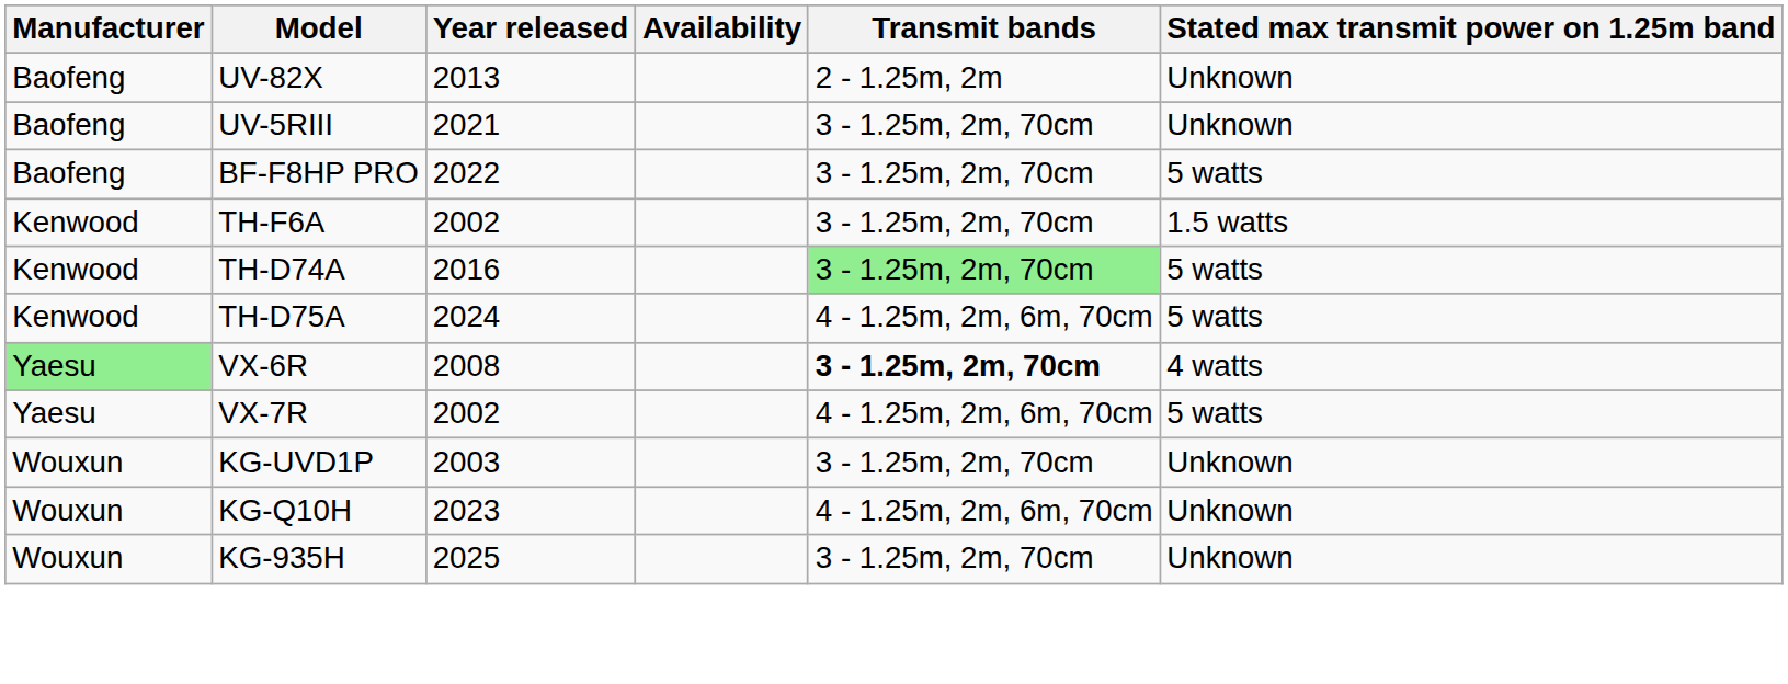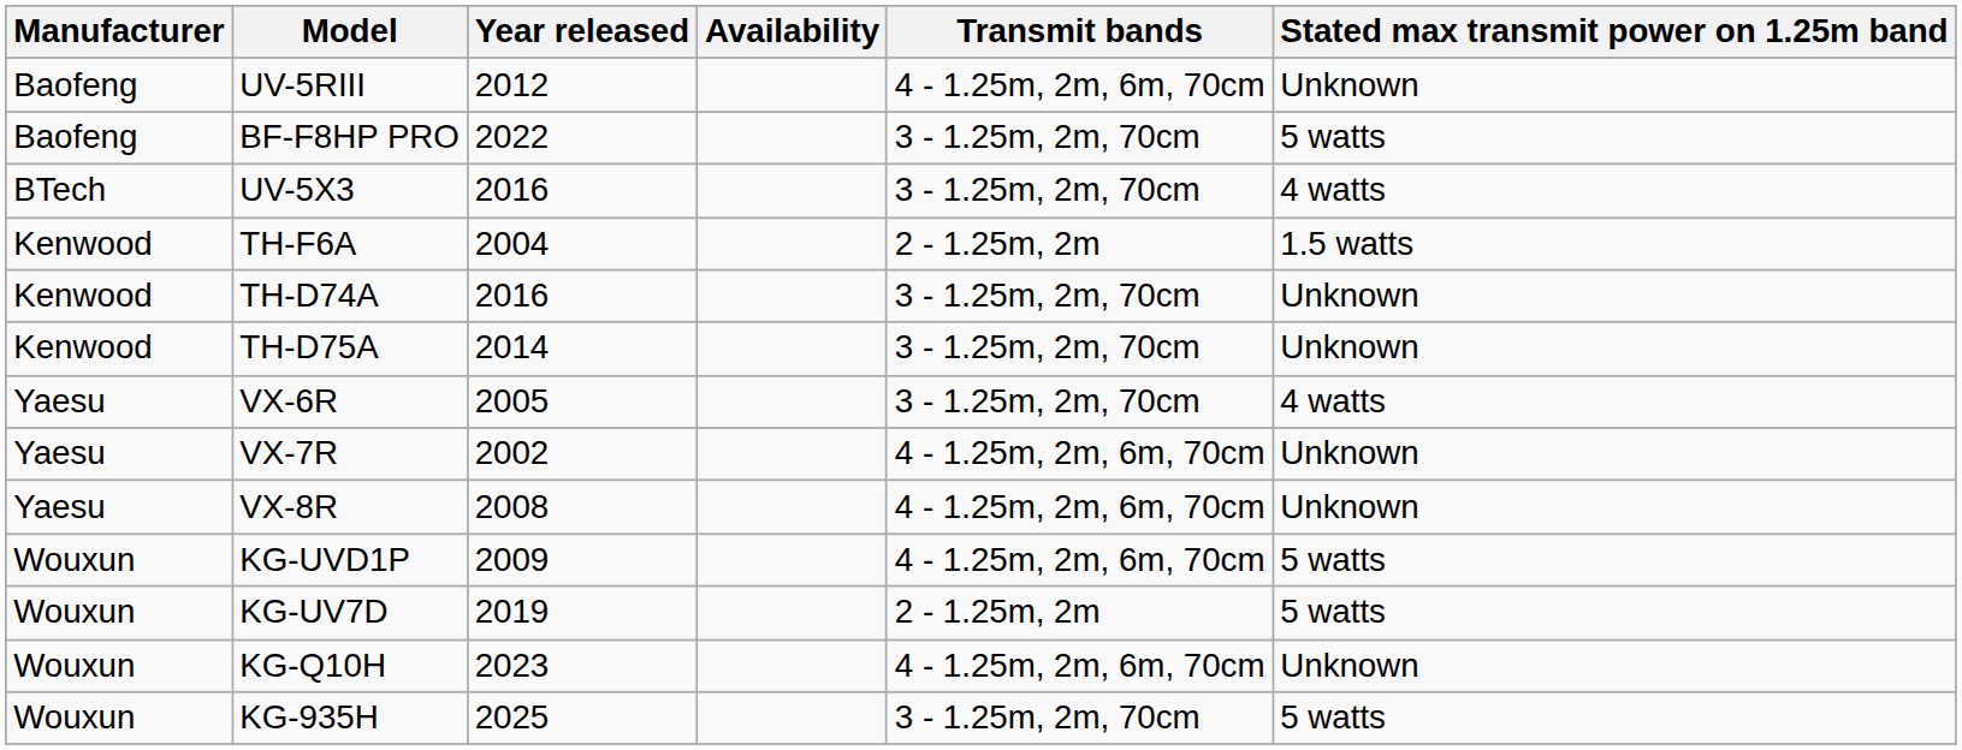- row: Baofeng | UV-82X | 2013 | 2 - 1.25m, 2m | Unknown
UV-5RIII | Year released: 2021 -> 2012
UV-5RIII | Transmit bands: 3 - 1.25m, 2m, 70cm -> 4 - 1.25m, 2m, 6m, 70cm
+ row: BTech | UV-5X3 | 2016 | 3 - 1.25m, 2m, 70cm | 4 watts
TH-F6A | Year released: 2002 -> 2004
TH-F6A | Transmit bands: 3 - 1.25m, 2m, 70cm -> 2 - 1.25m, 2m
TH-D74A | Transmit bands: lightgreen background -> no background
TH-D74A | Stated max transmit power on 1.25m band: 5 watts -> Unknown
TH-D75A | Year released: 2024 -> 2014
TH-D75A | Transmit bands: 4 - 1.25m, 2m, 6m, 70cm -> 3 - 1.25m, 2m, 70cm
TH-D75A | Stated max transmit power on 1.25m band: 5 watts -> Unknown
VX-6R | Manufacturer: lightgreen background -> no background
VX-6R | Year released: 2008 -> 2005
VX-6R | Transmit bands: bold -> normal
VX-7R | Stated max transmit power on 1.25m band: 5 watts -> Unknown
+ row: Yaesu | VX-8R | 2008 | 4 - 1.25m, 2m, 6m, 70cm | Unknown
KG-UVD1P | Year released: 2003 -> 2009
KG-UVD1P | Transmit bands: 3 - 1.25m, 2m, 70cm -> 4 - 1.25m, 2m, 6m, 70cm
KG-UVD1P | Stated max transmit power on 1.25m band: Unknown -> 5 watts
+ row: Wouxun | KG-UV7D | 2019 | 2 - 1.25m, 2m | 5 watts
KG-935H | Stated max transmit power on 1.25m band: Unknown -> 5 watts
